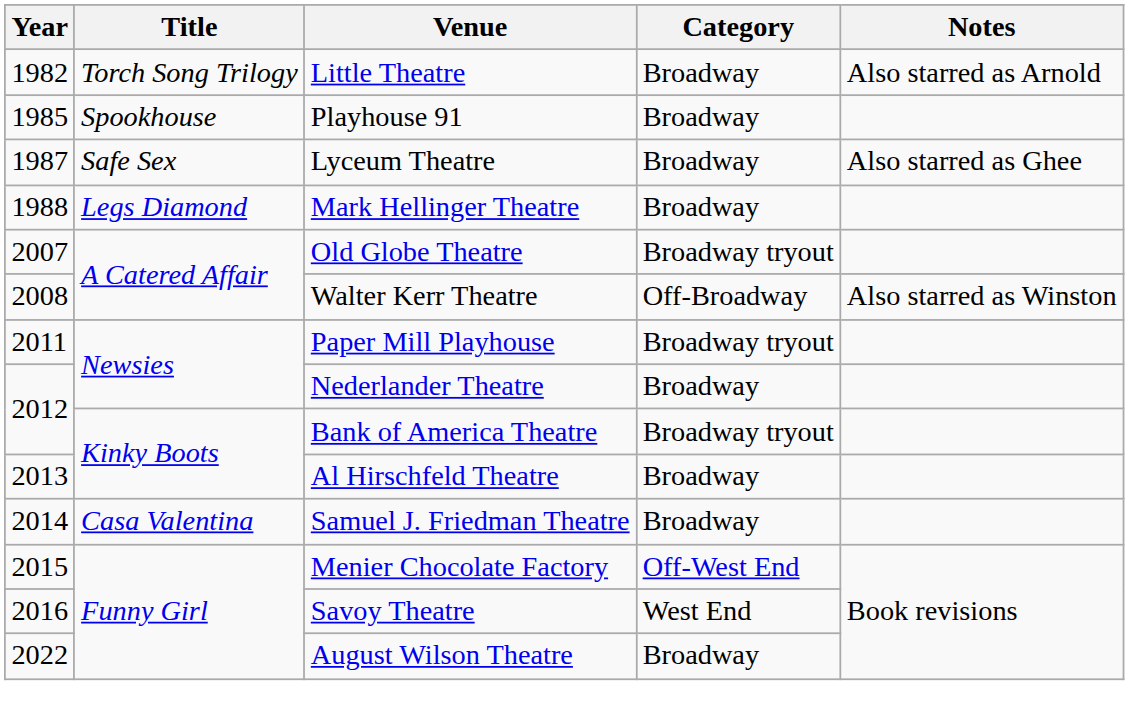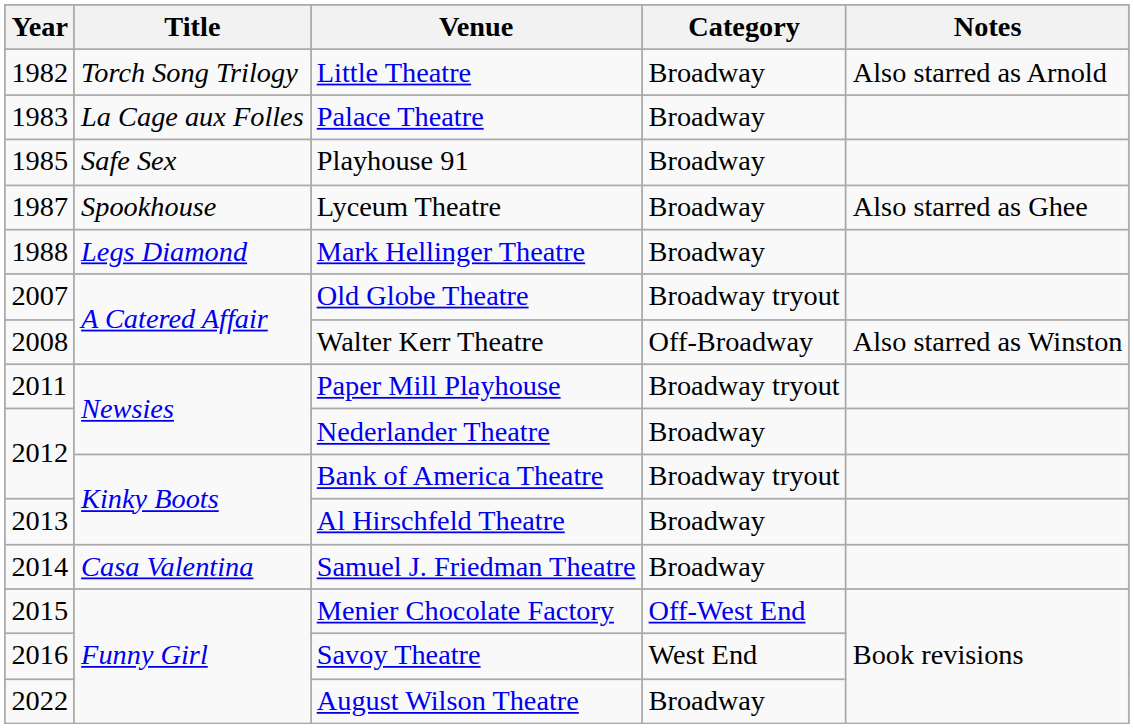+ row: 1983 | La Cage aux Folles | Palace Theatre | Broadway
Playhouse 91 | Title: Spookhouse -> Safe Sex
Lyceum Theatre | Title: Safe Sex -> Spookhouse
